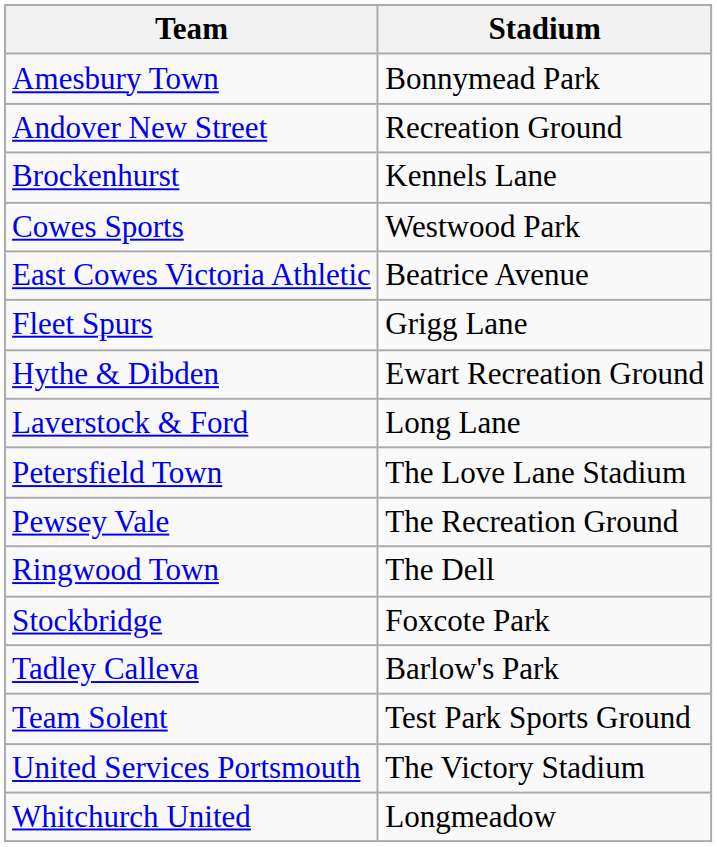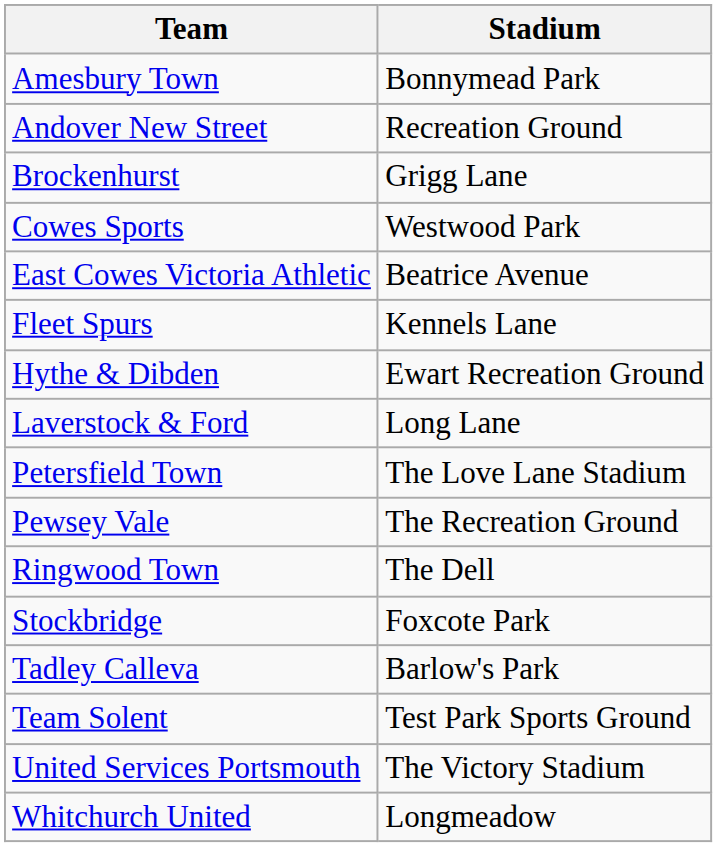Brockenhurst | Stadium: Kennels Lane -> Grigg Lane
Fleet Spurs | Stadium: Grigg Lane -> Kennels Lane
